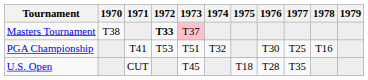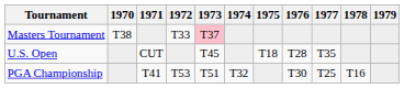Masters Tournament | 1972: bold -> normal
rows swapped: U.S. Open <-> PGA Championship
